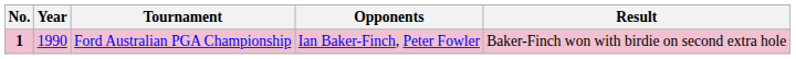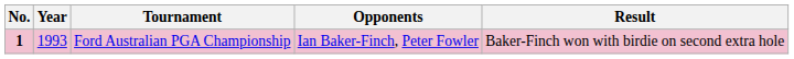Ford Australian PGA Championship | Year: 1990 -> 1993
